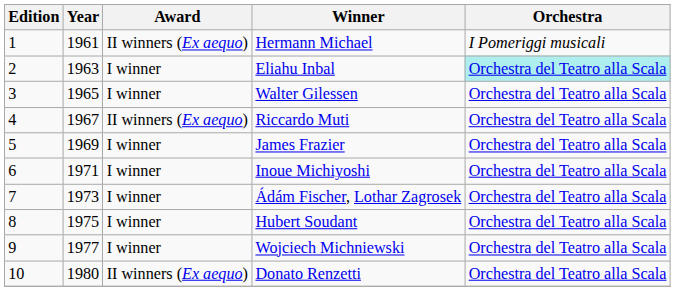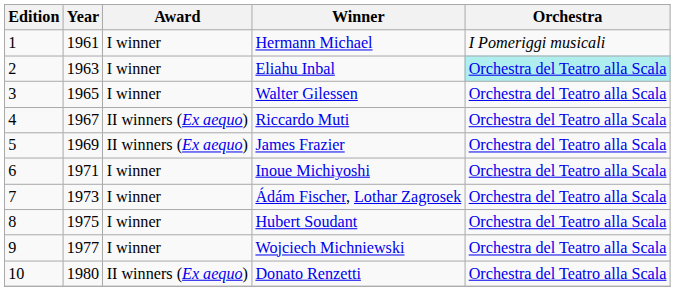Hermann Michael | Award: II winners (Ex aequo) -> I winner
James Frazier | Award: I winner -> II winners (Ex aequo)
